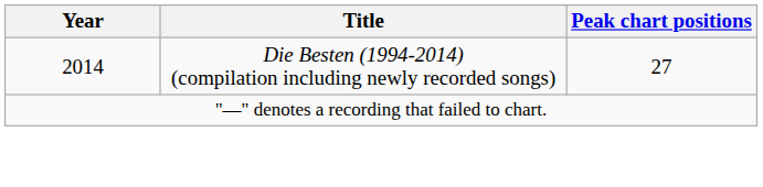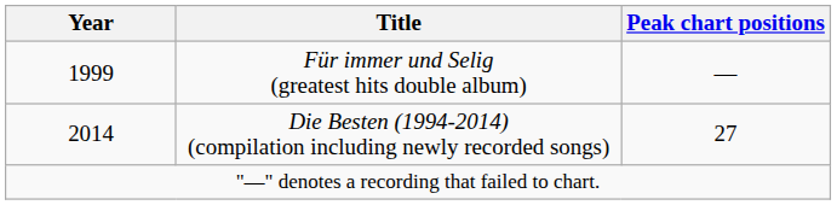+ row: 1999 | Für immer und Selig (greatest hits double album) | —
